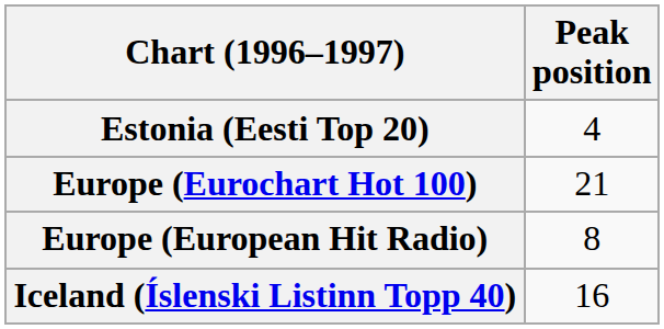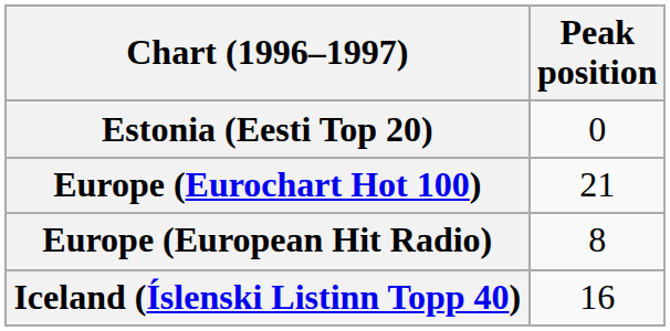Estonia (Eesti Top 20) | Peak position: 4 -> 0
